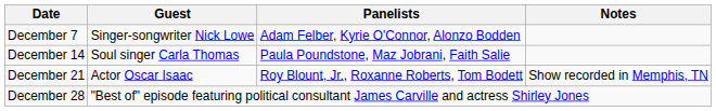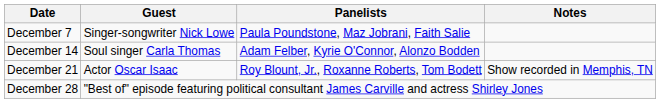December 7 | Panelists: Adam Felber, Kyrie O'Connor, Alonzo Bodden -> Paula Poundstone, Maz Jobrani, Faith Salie
December 14 | Panelists: Paula Poundstone, Maz Jobrani, Faith Salie -> Adam Felber, Kyrie O'Connor, Alonzo Bodden
